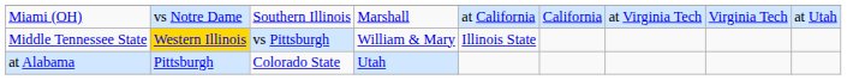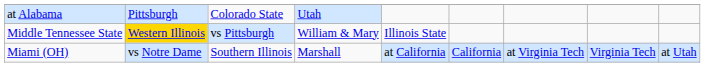rows swapped: Miami (OH) <-> at Alabama
